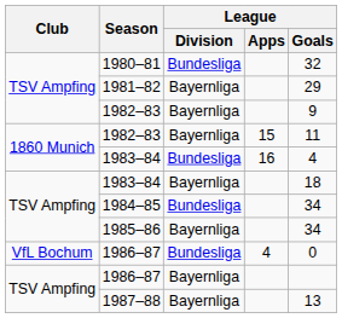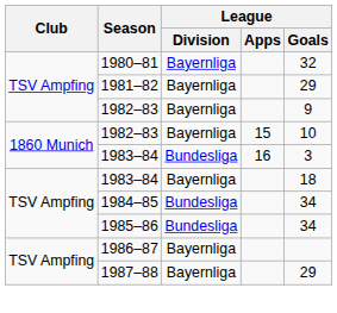1980–81 | League / Division: Bundesliga -> Bayernliga
1982–83 / 15 | League / Goals: 11 -> 10
1983–84 / 16 | League / Goals: 4 -> 3
1985–86 | League / Division: Bayernliga -> Bundesliga
- row: VfL Bochum | 1986–87 | Bundesliga | 4 | 0
1987–88 | League / Goals: 13 -> 29
